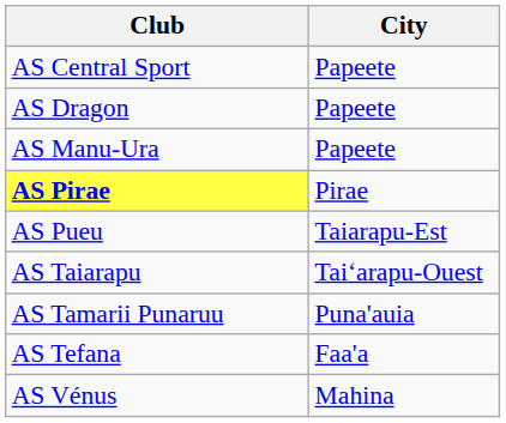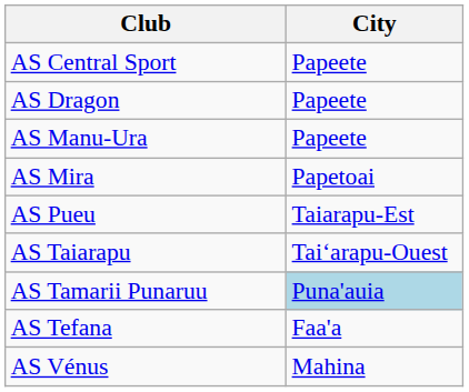+ row: AS Mira | Papetoai
- row: AS Pirae | Pirae
AS Tamarii Punaruu | City: no background -> lightblue background
